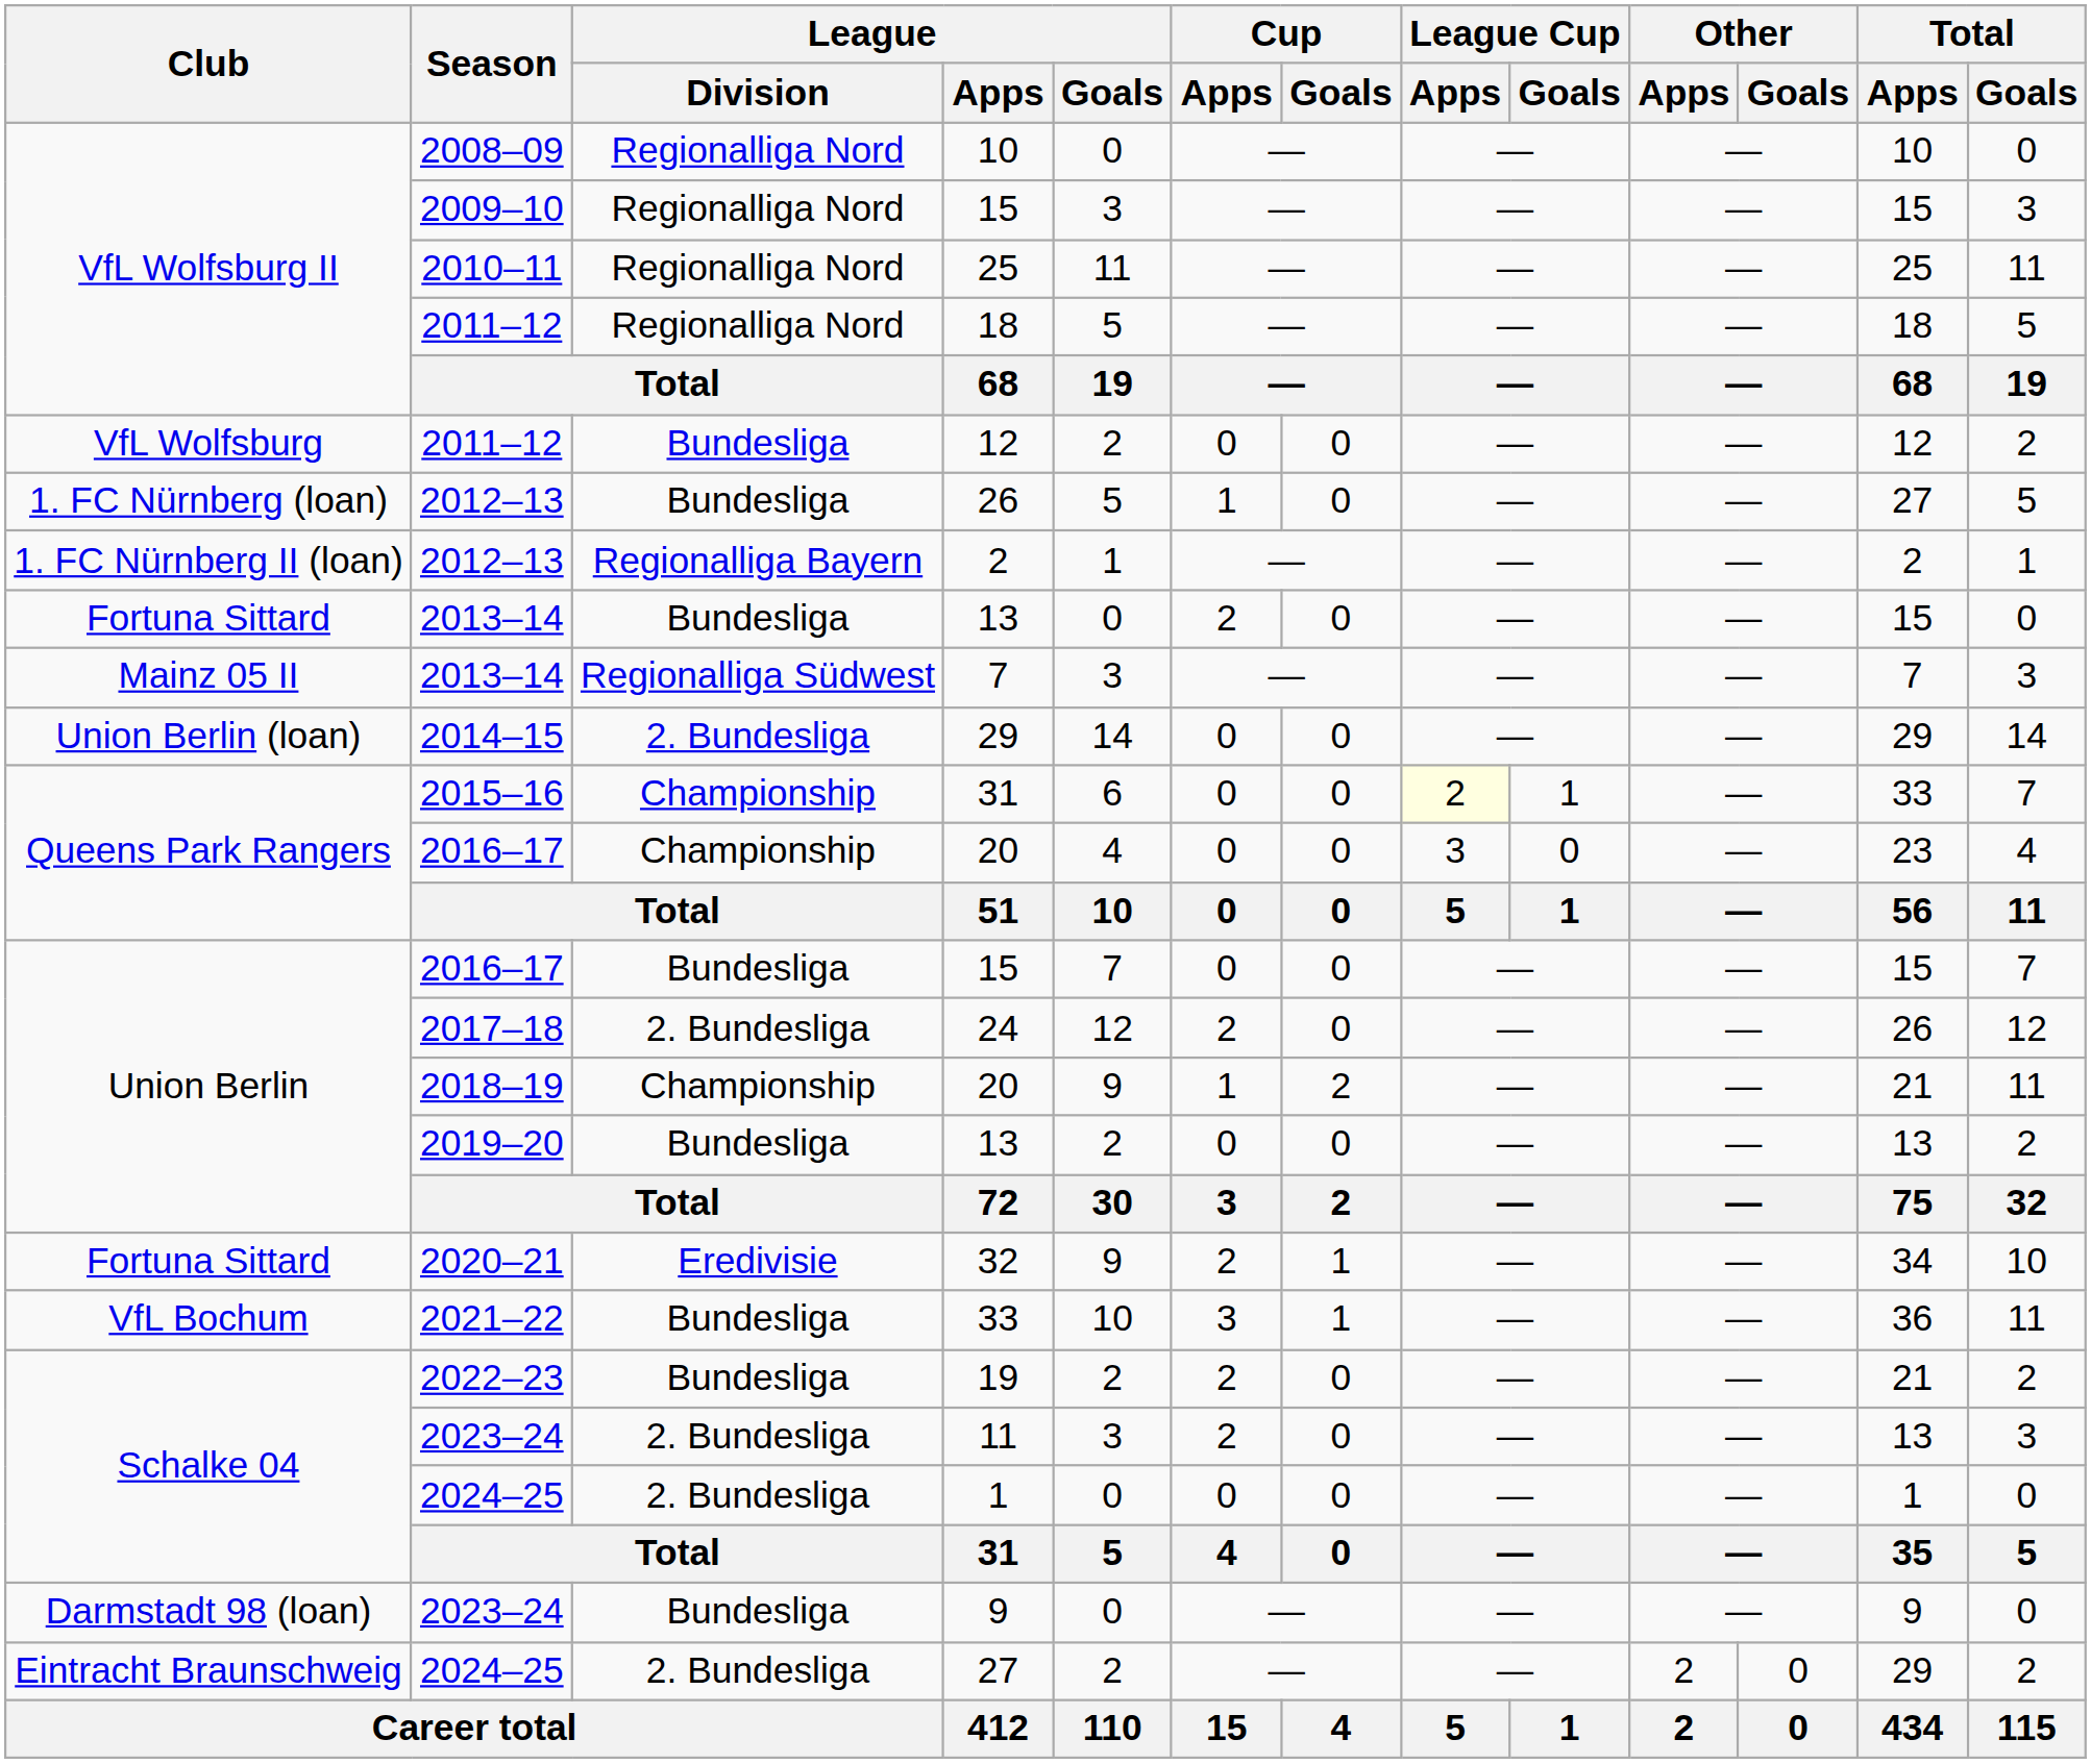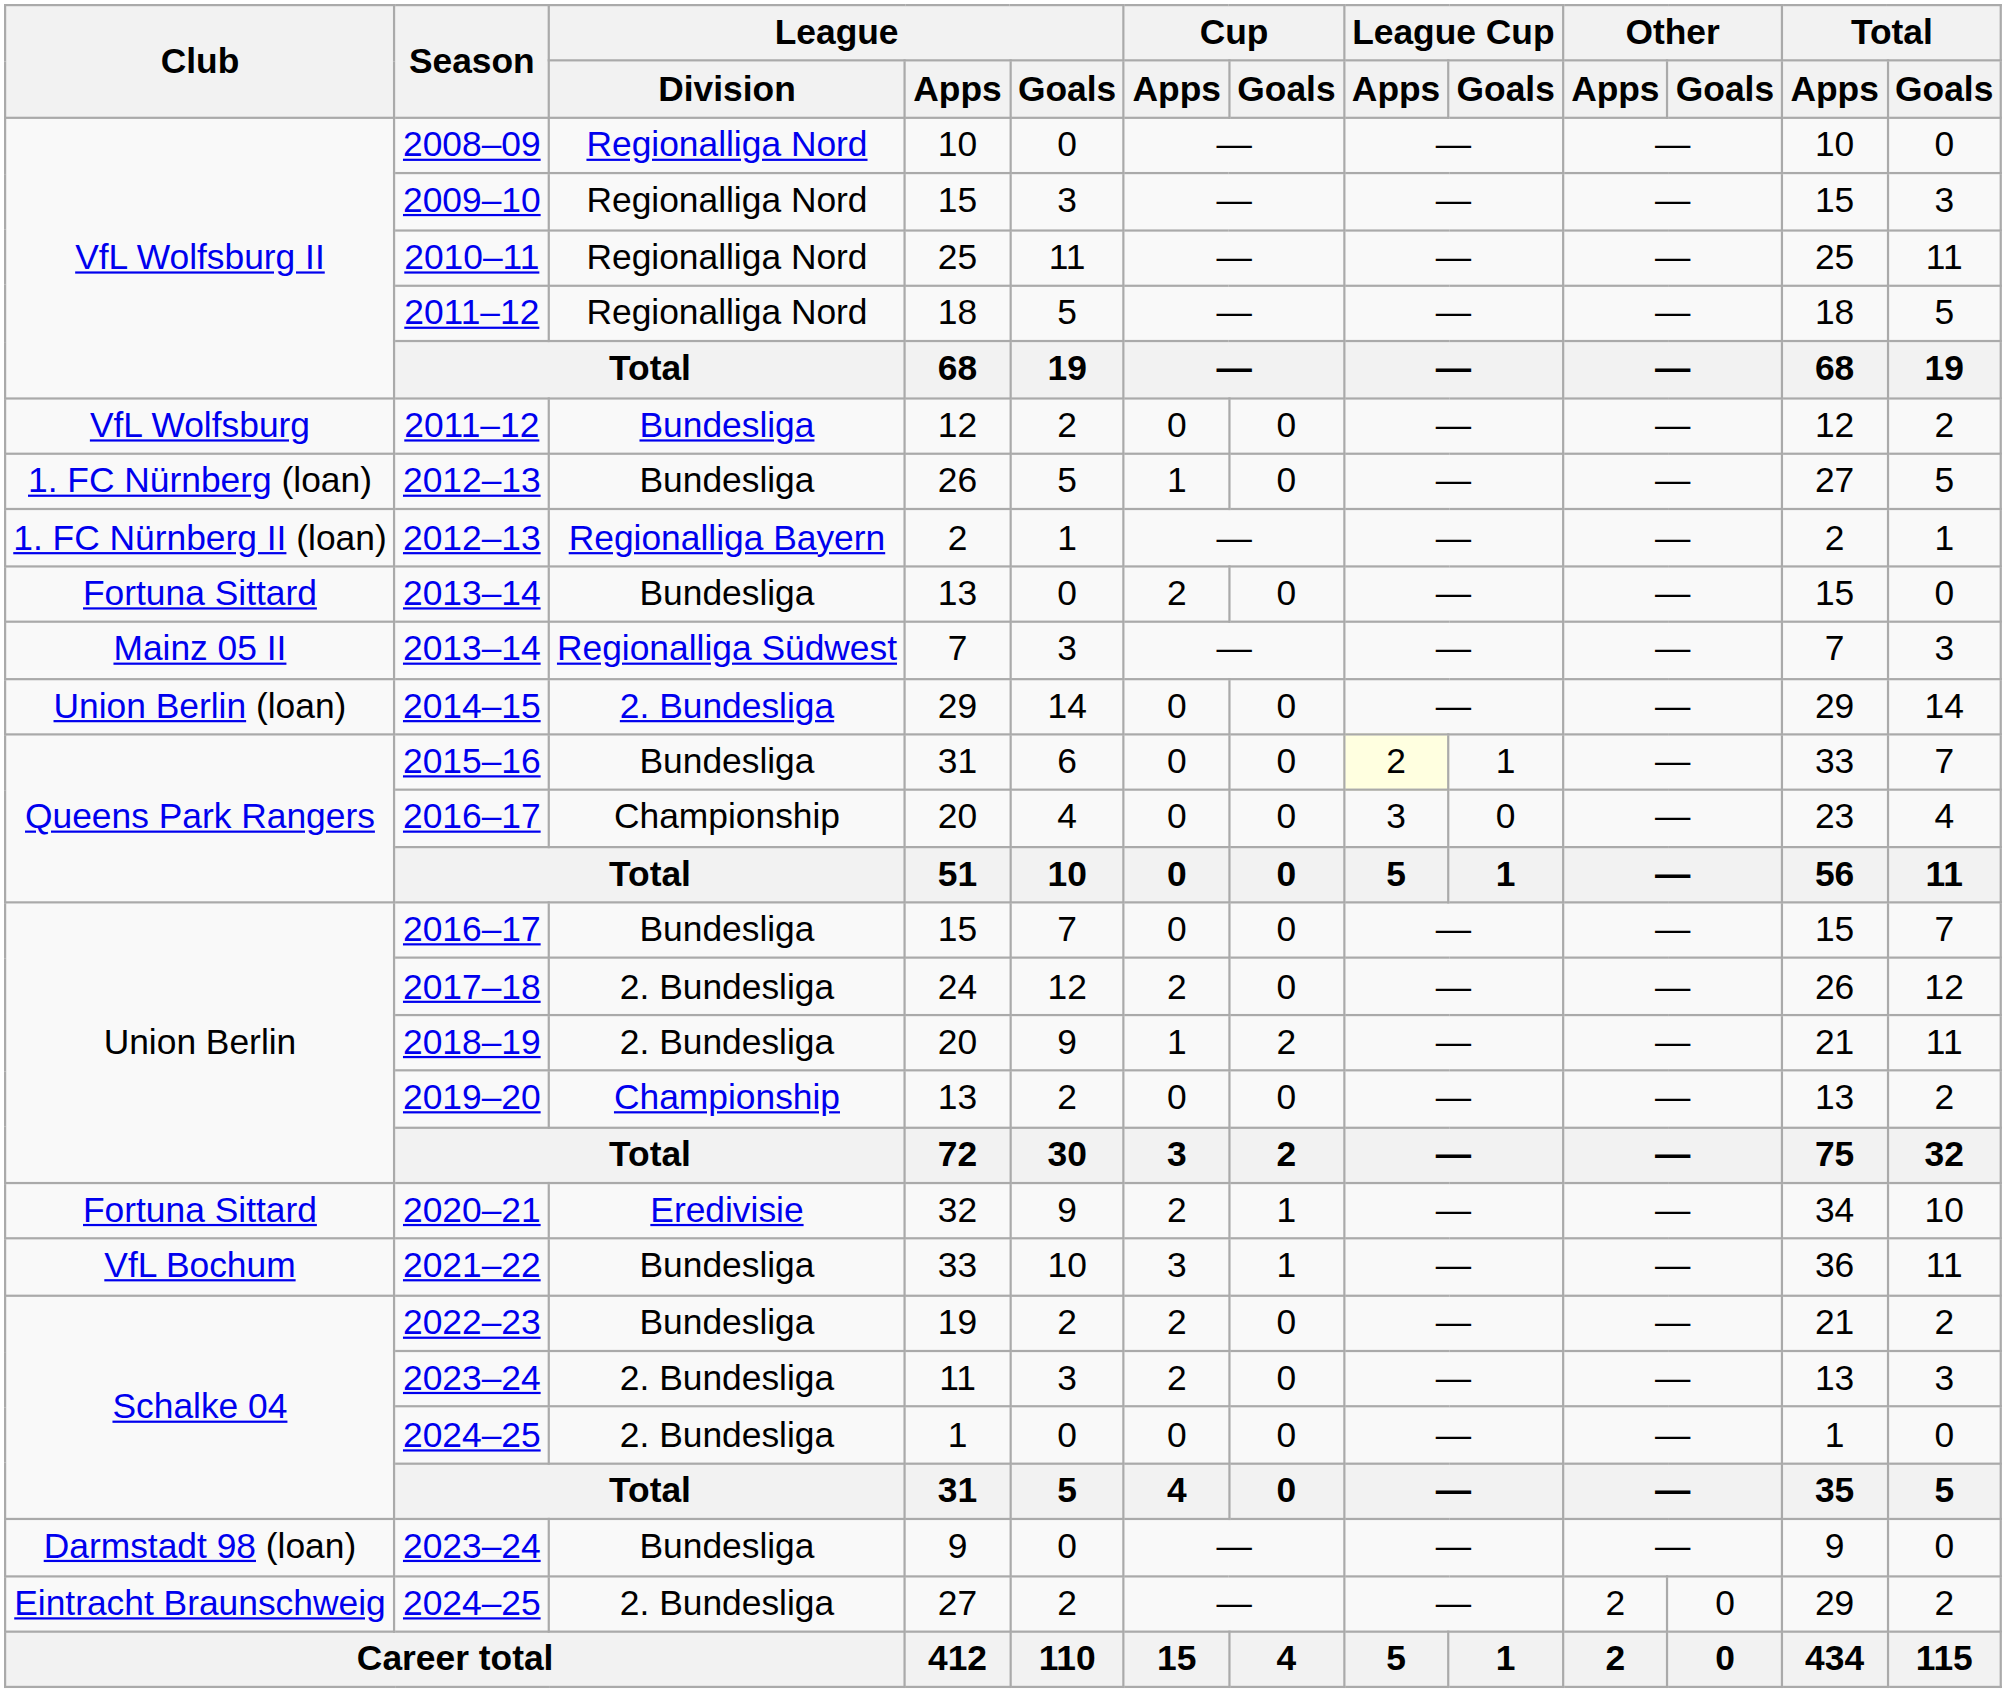2015–16 / 31 | League / Division: Championship -> Bundesliga
2018–19 / 20 | League / Division: Championship -> 2. Bundesliga
2019–20 / 13 | League / Division: Bundesliga -> Championship
